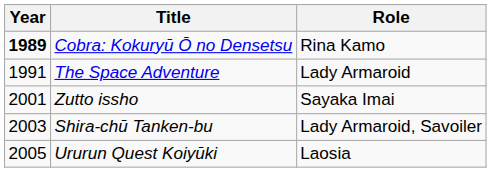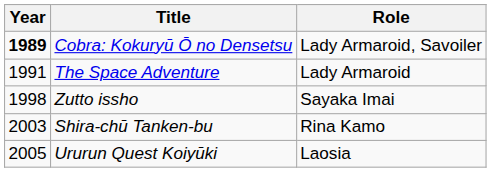Cobra: Kokuryū Ō no Densetsu | Role: Rina Kamo -> Lady Armaroid, Savoiler
Zutto issho | Year: 2001 -> 1998
Shira-chū Tanken-bu | Role: Lady Armaroid, Savoiler -> Rina Kamo
